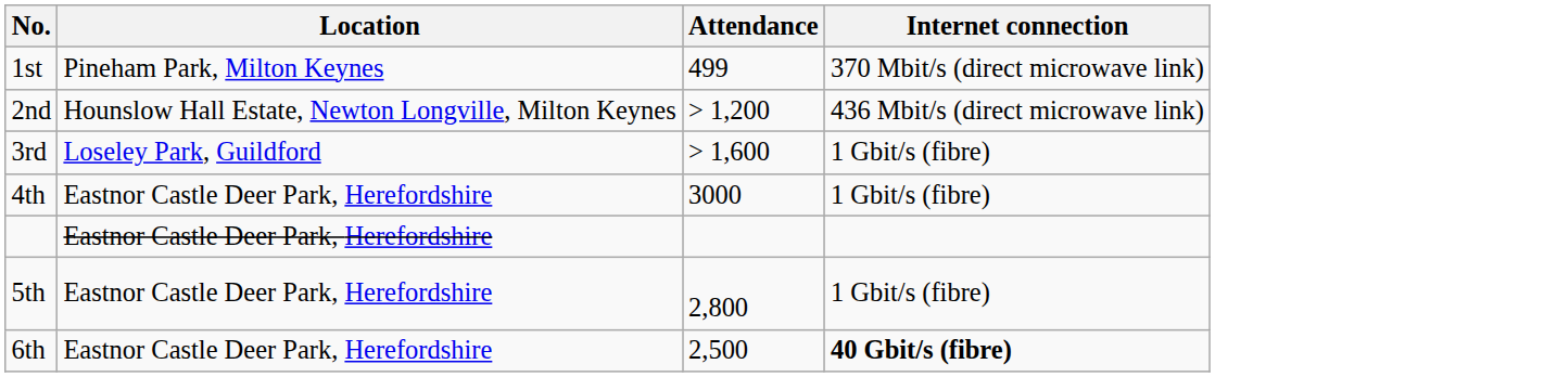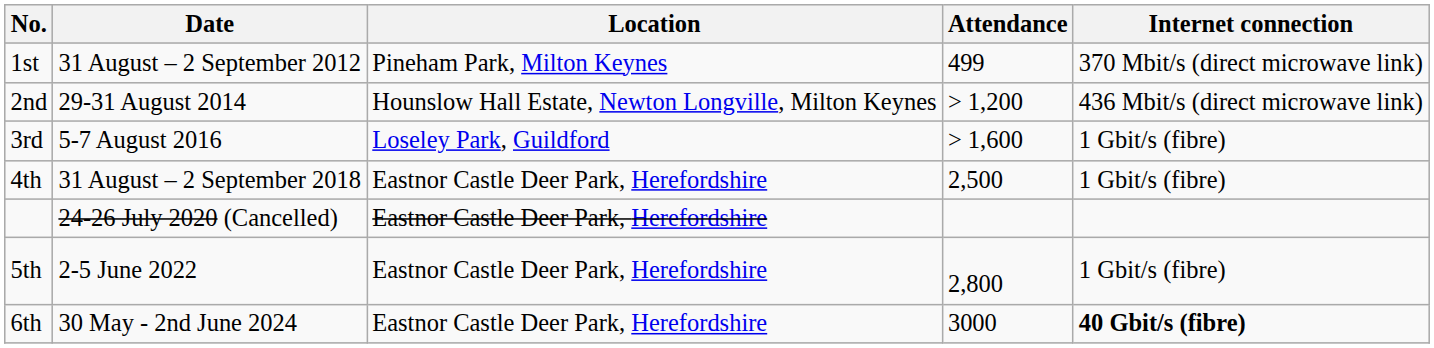+ column: Date | 31 August – 2 September 2012 | 29-31 August 2014 | 5-7 August 2016 | 31 August – 2 September 2018 | 24-26 July 2020 (Cancelled) | 2-5 June 2022 | 30 May - 2nd June 2024
4th | Attendance: 3000 -> 2,500
6th | Attendance: 2,500 -> 3000
